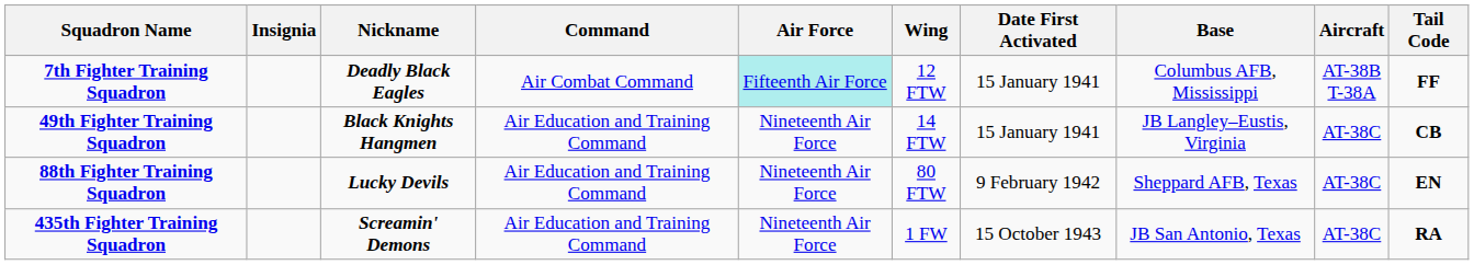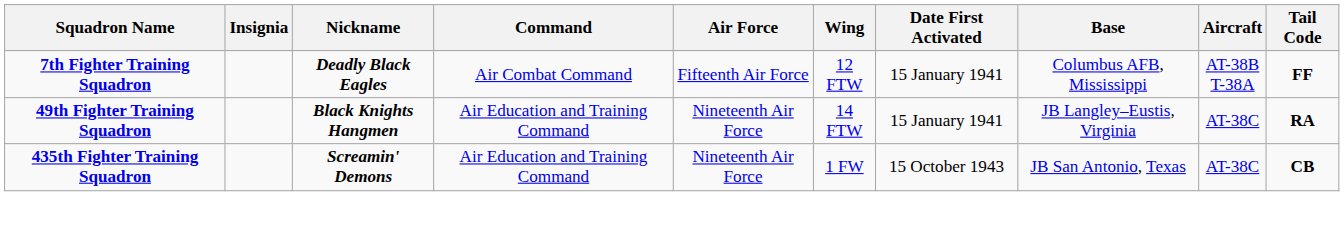7th Fighter Training Squadron | Air Force: paleturquoise background -> no background
49th Fighter Training Squadron | Tail Code: CB -> RA
- row: 88th Fighter Training Squadron | Lucky Devils | Air Education and Training Command | Nineteenth Air Force | 80 FTW | 9 February 1942 | Sheppard AFB, Texas | AT-38C | EN
435th Fighter Training Squadron | Tail Code: RA -> CB
